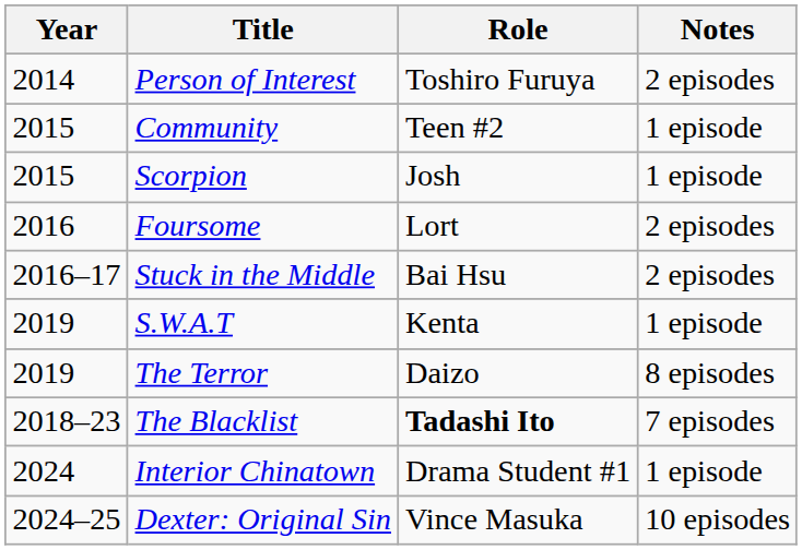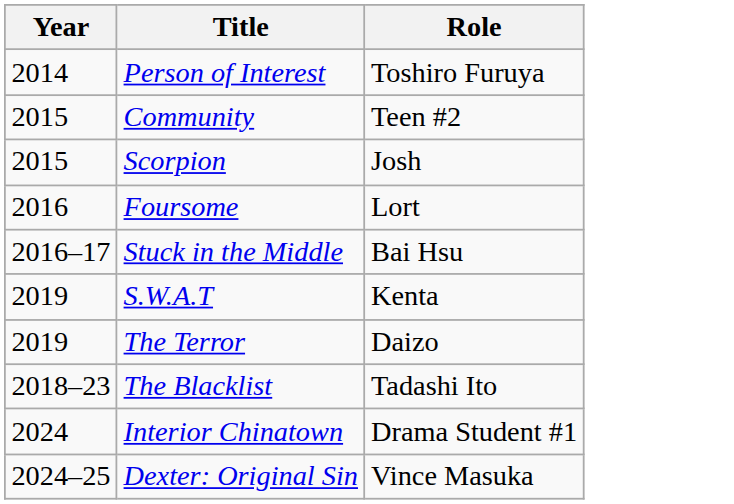- column: Notes | 2 episodes | 1 episode | 1 episode | 2 episodes | 2 episodes | 1 episode | 8 episodes | 7 episodes | 1 episode | 10 episodes
The Blacklist | Role: bold -> normal
